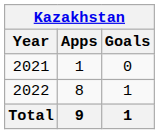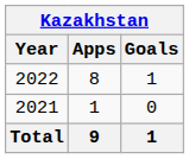rows swapped: 2021 <-> 2022
